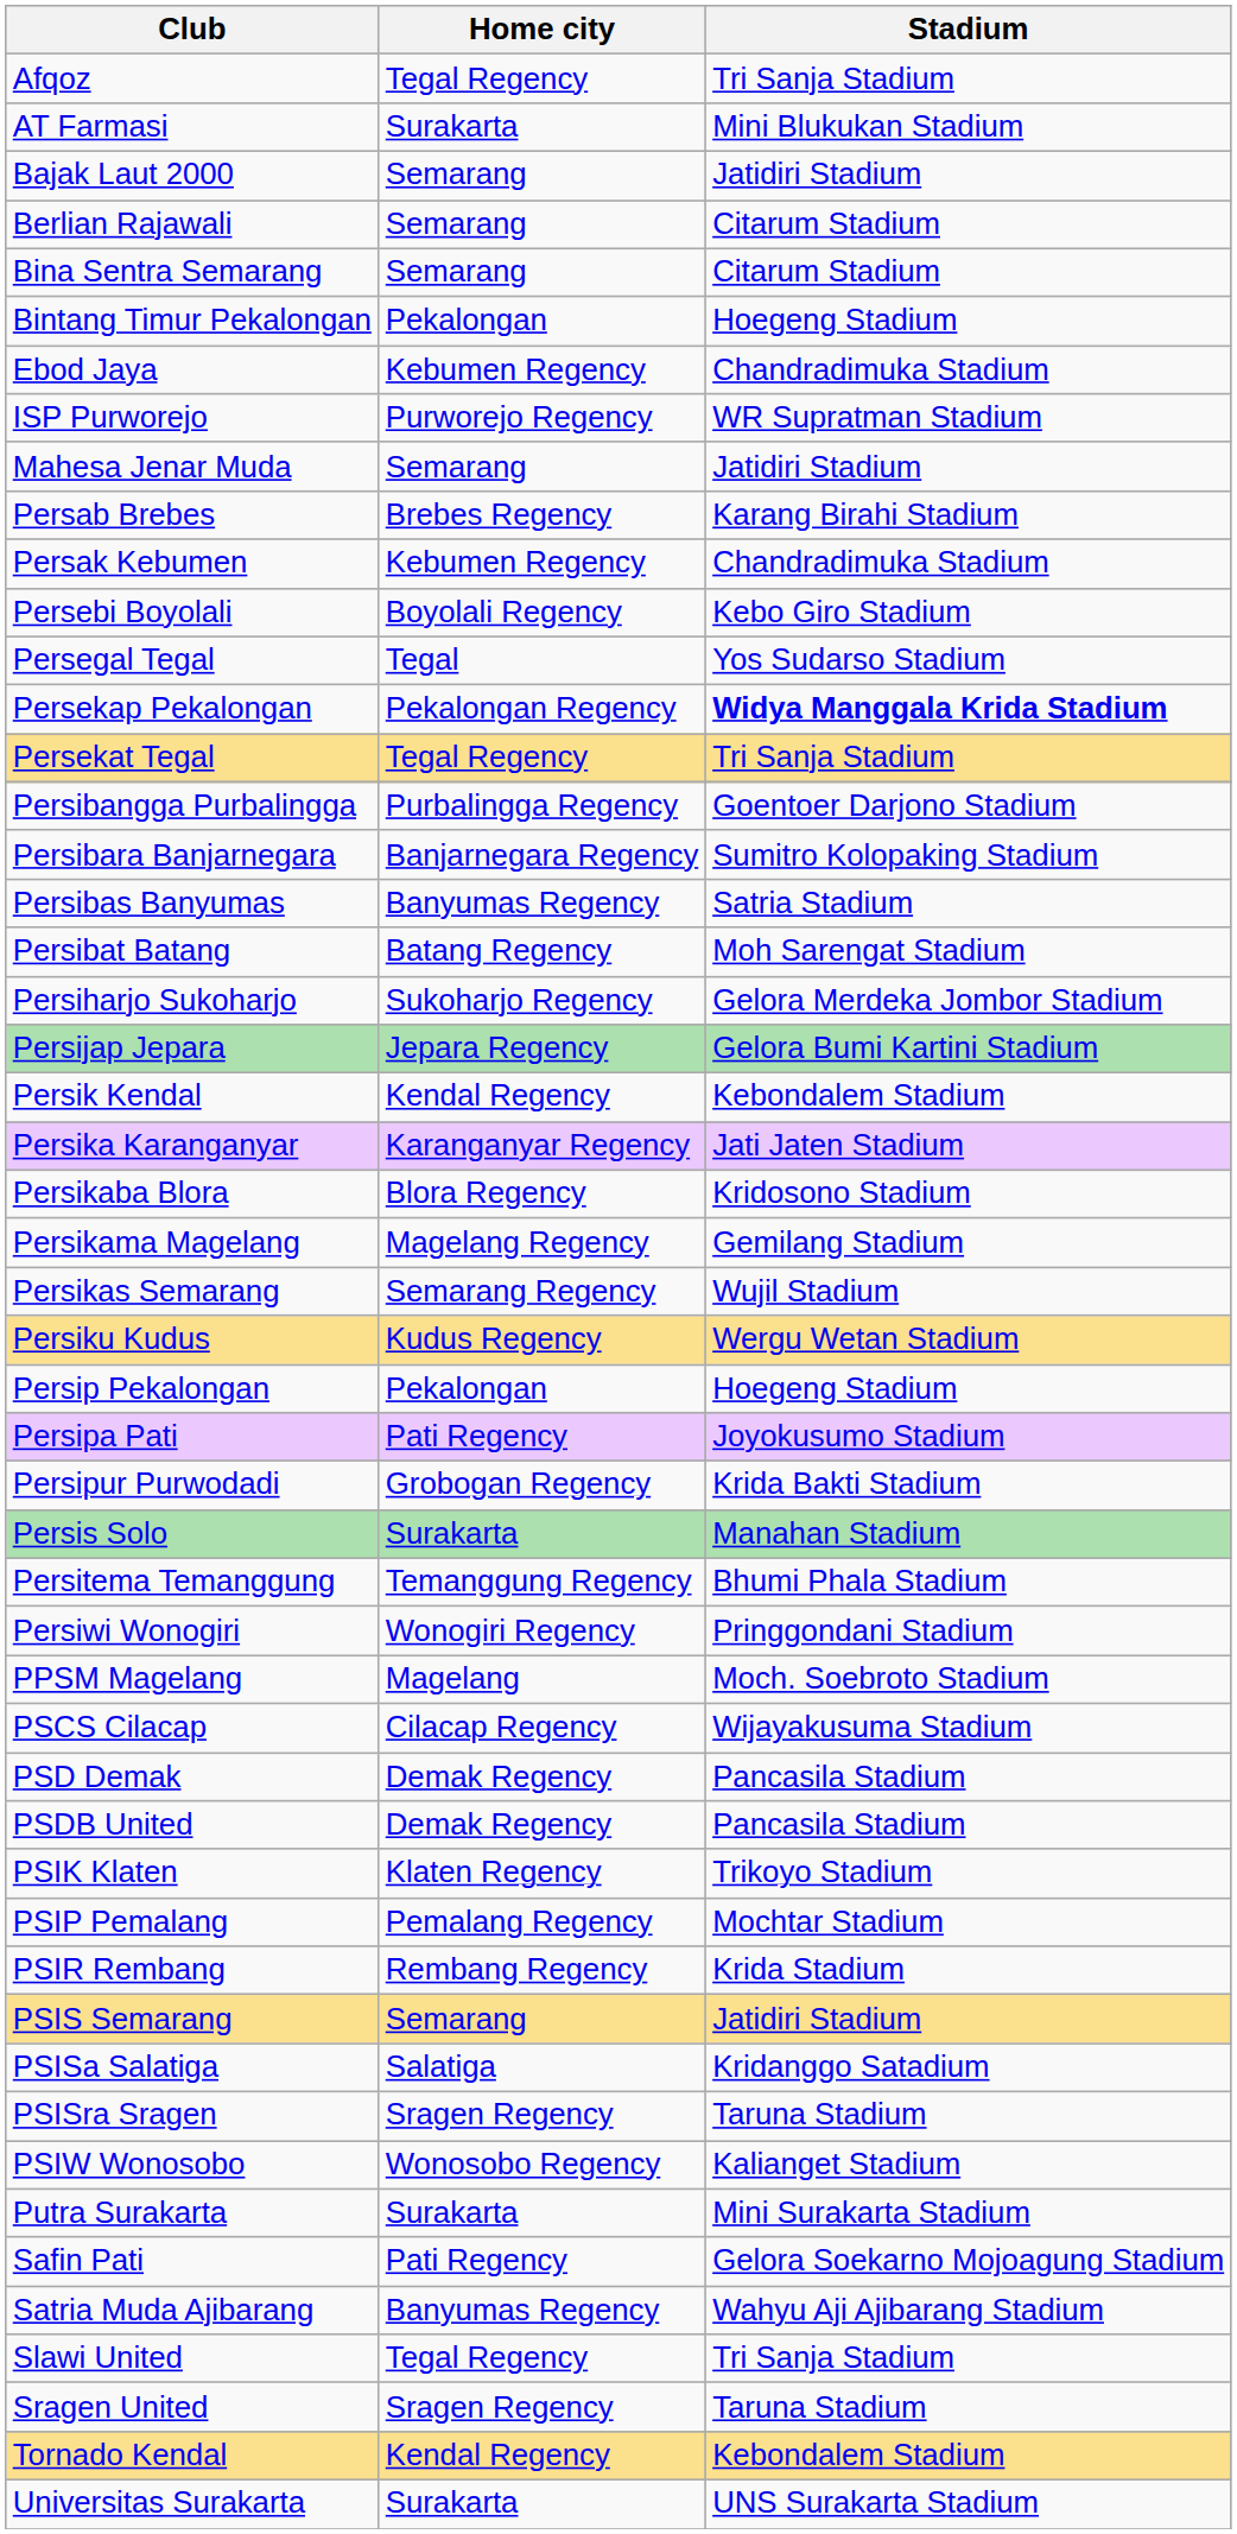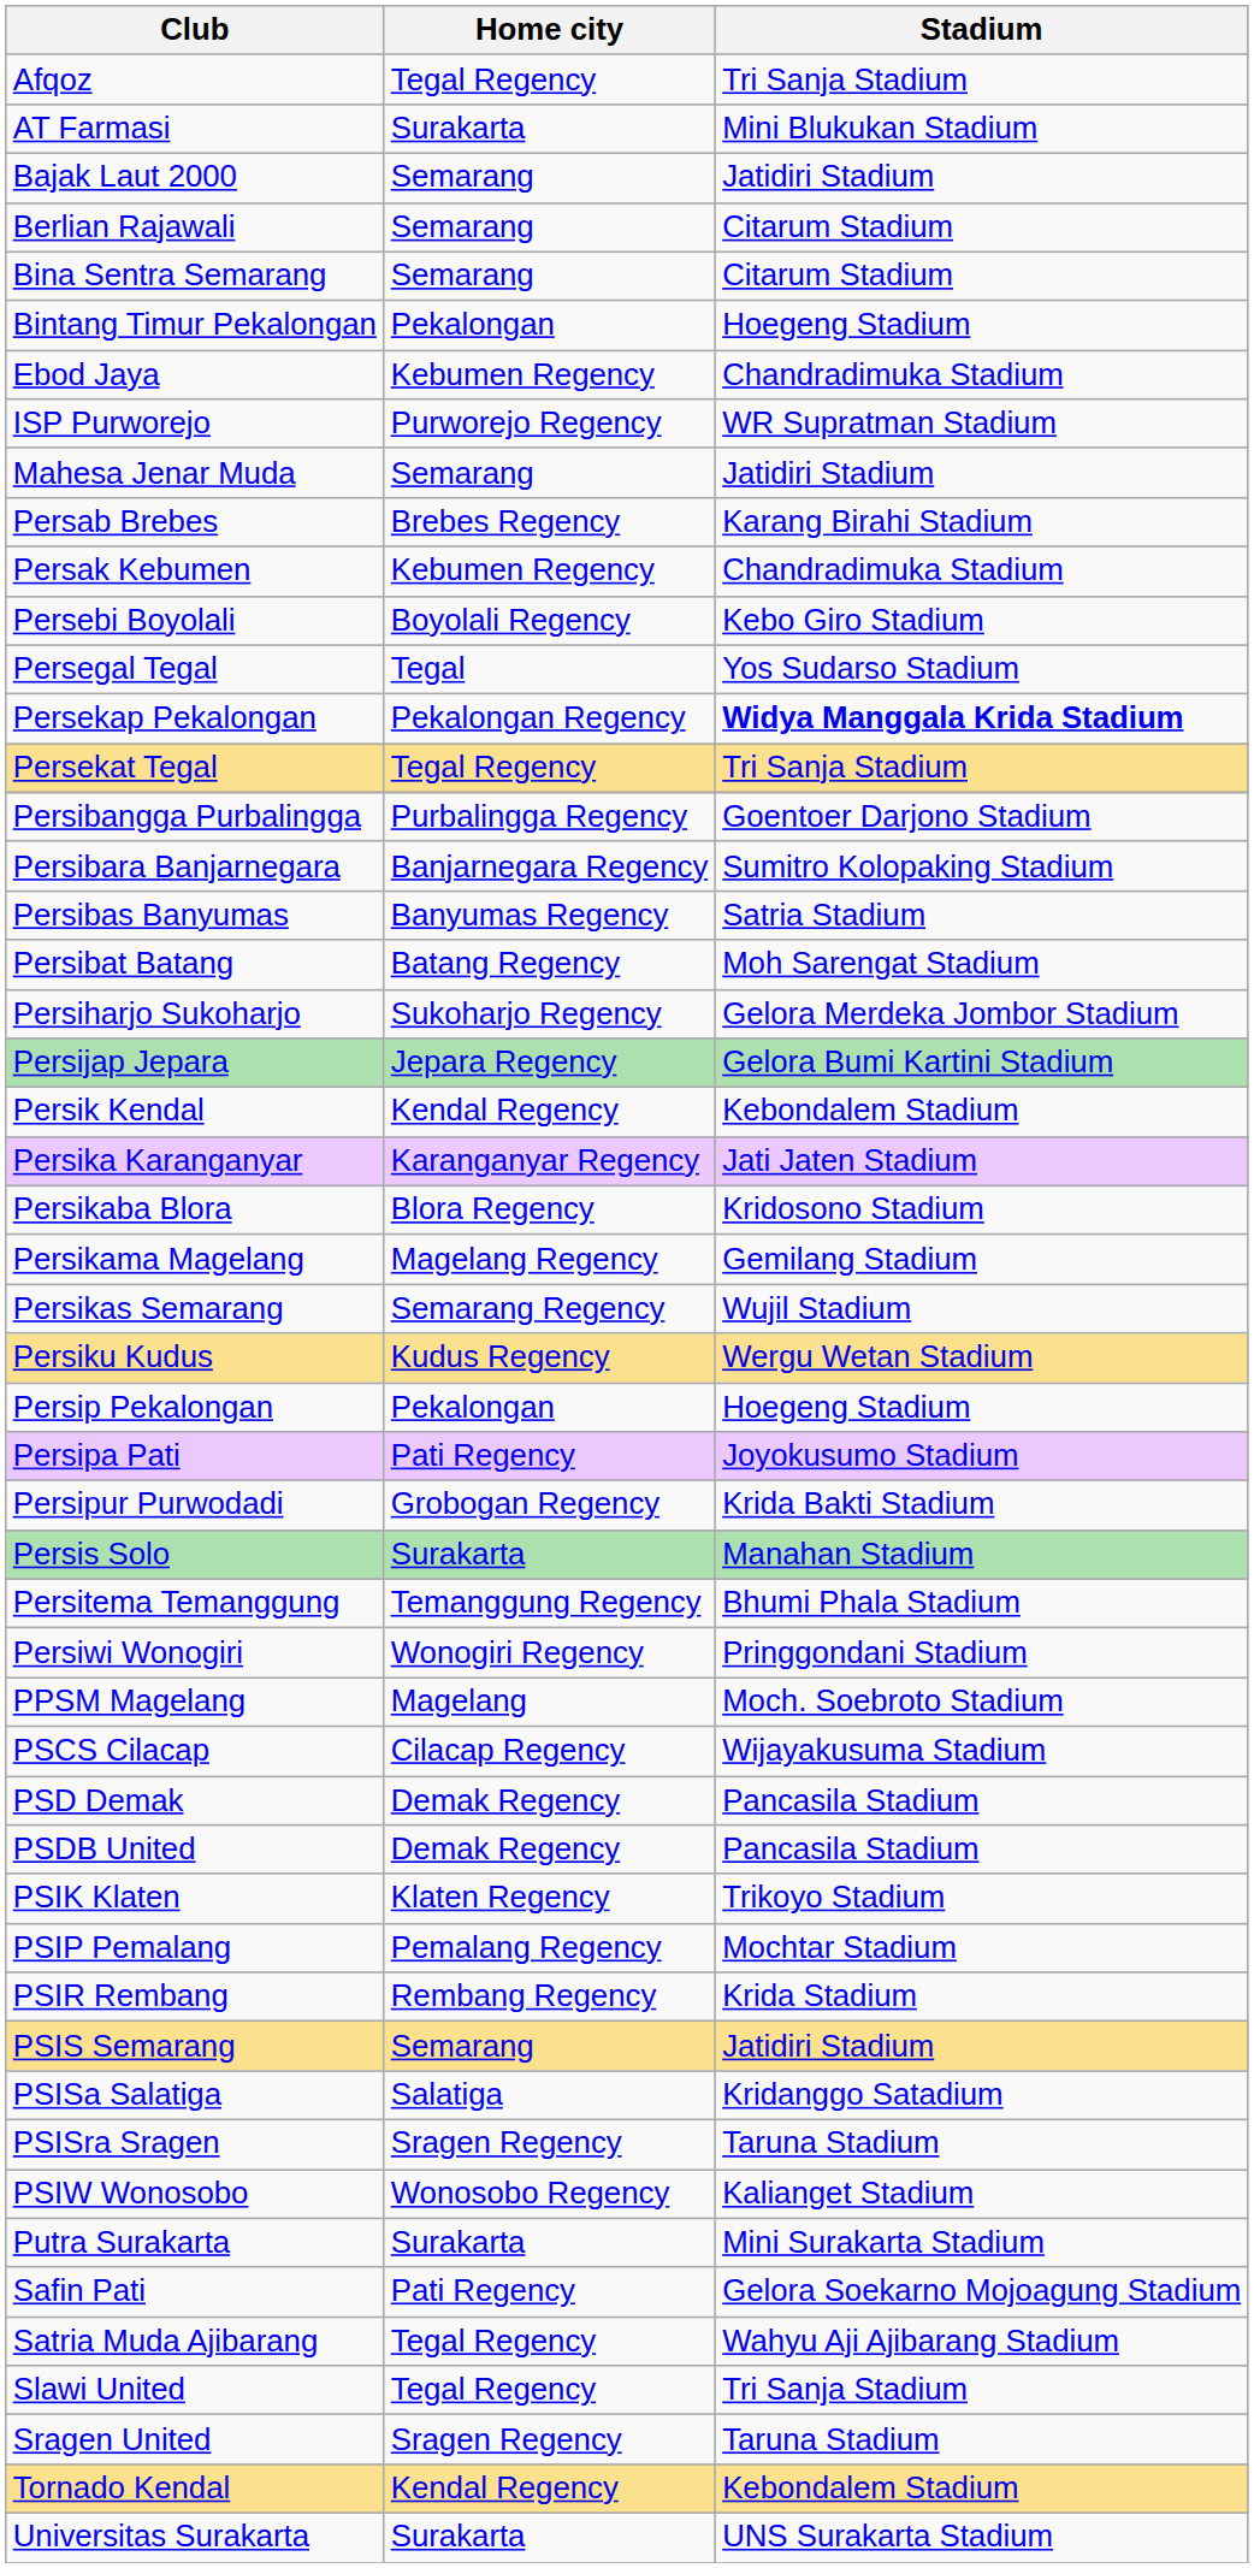Satria Muda Ajibarang | Home city: Banyumas Regency -> Tegal Regency
